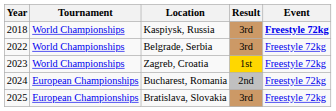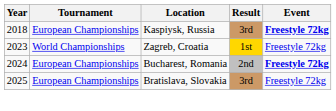Kaspiysk, Russia | Tournament: World Championships -> European Championships
- row: 2022 | World Championships | Belgrade, Serbia | 3rd | Freestyle 72kg
Bucharest, Romania | Event: normal -> bold
